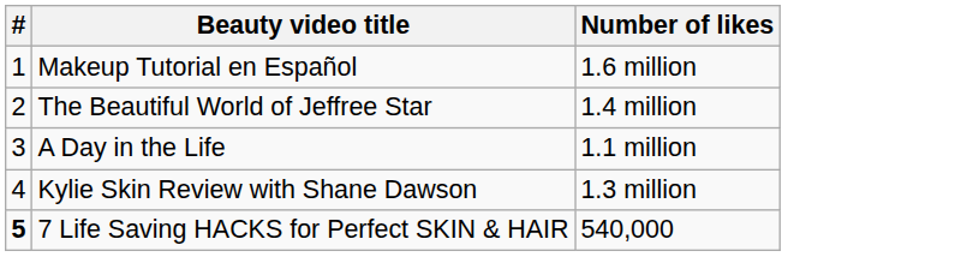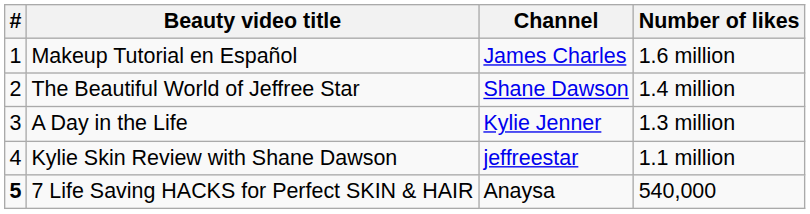+ column: Channel | James Charles | Shane Dawson | Kylie Jenner | jeffreestar | Anaysa
A Day in the Life | Number of likes: 1.1 million -> 1.3 million
Kylie Skin Review with Shane Dawson | Number of likes: 1.3 million -> 1.1 million
